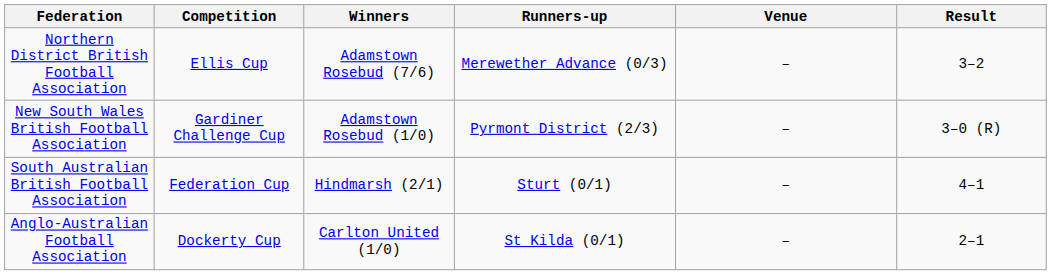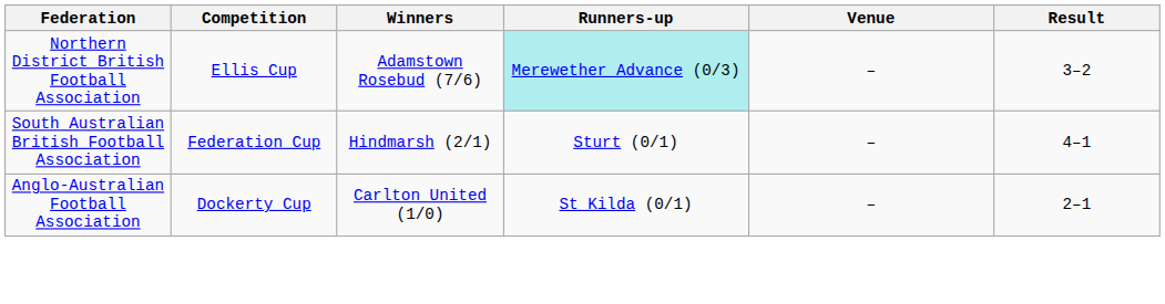Northern District British Football Association | Runners-up: no background -> paleturquoise background
- row: New South Wales British Football Association | Gardiner Challenge Cup | Adamstown Rosebud (1/0) | Pyrmont District (2/3) | – | 3–0 (R)
